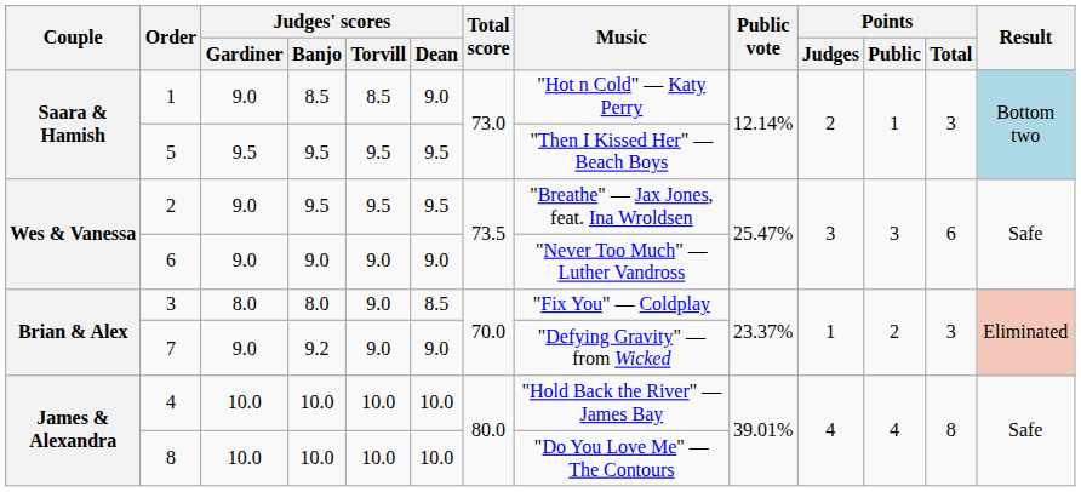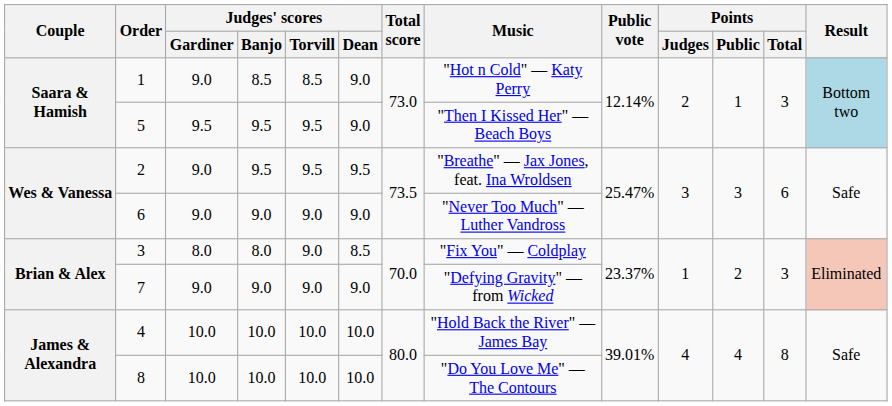5 | Judges' scores / Dean: 9.5 -> 9.0
7 | Judges' scores / Banjo: 9.2 -> 9.0
